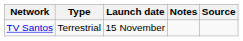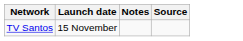- column: Type | Terrestrial
